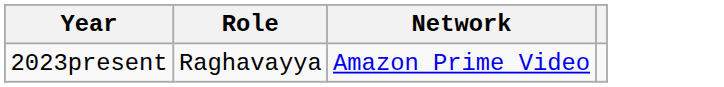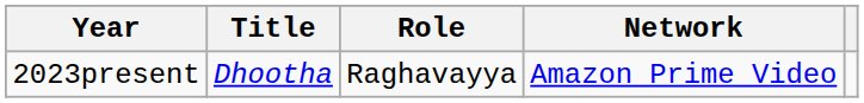+ column: Title | Dhootha
